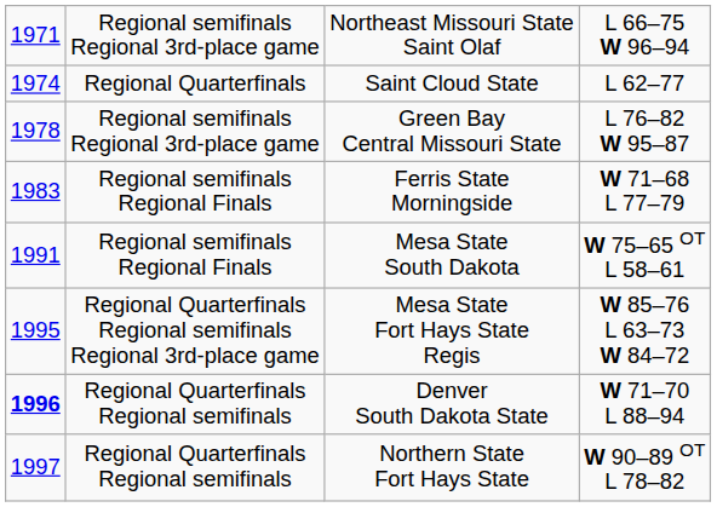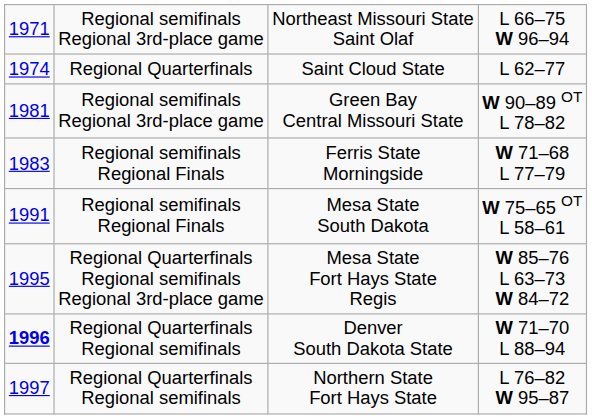Green Bay Central Missouri State | column 1: 1978 -> 1981
Green Bay Central Missouri State | column 4: L 76–82 W 95–87 -> W 90–89 OT L 78–82
Northern State Fort Hays State | column 4: W 90–89 OT L 78–82 -> L 76–82 W 95–87
